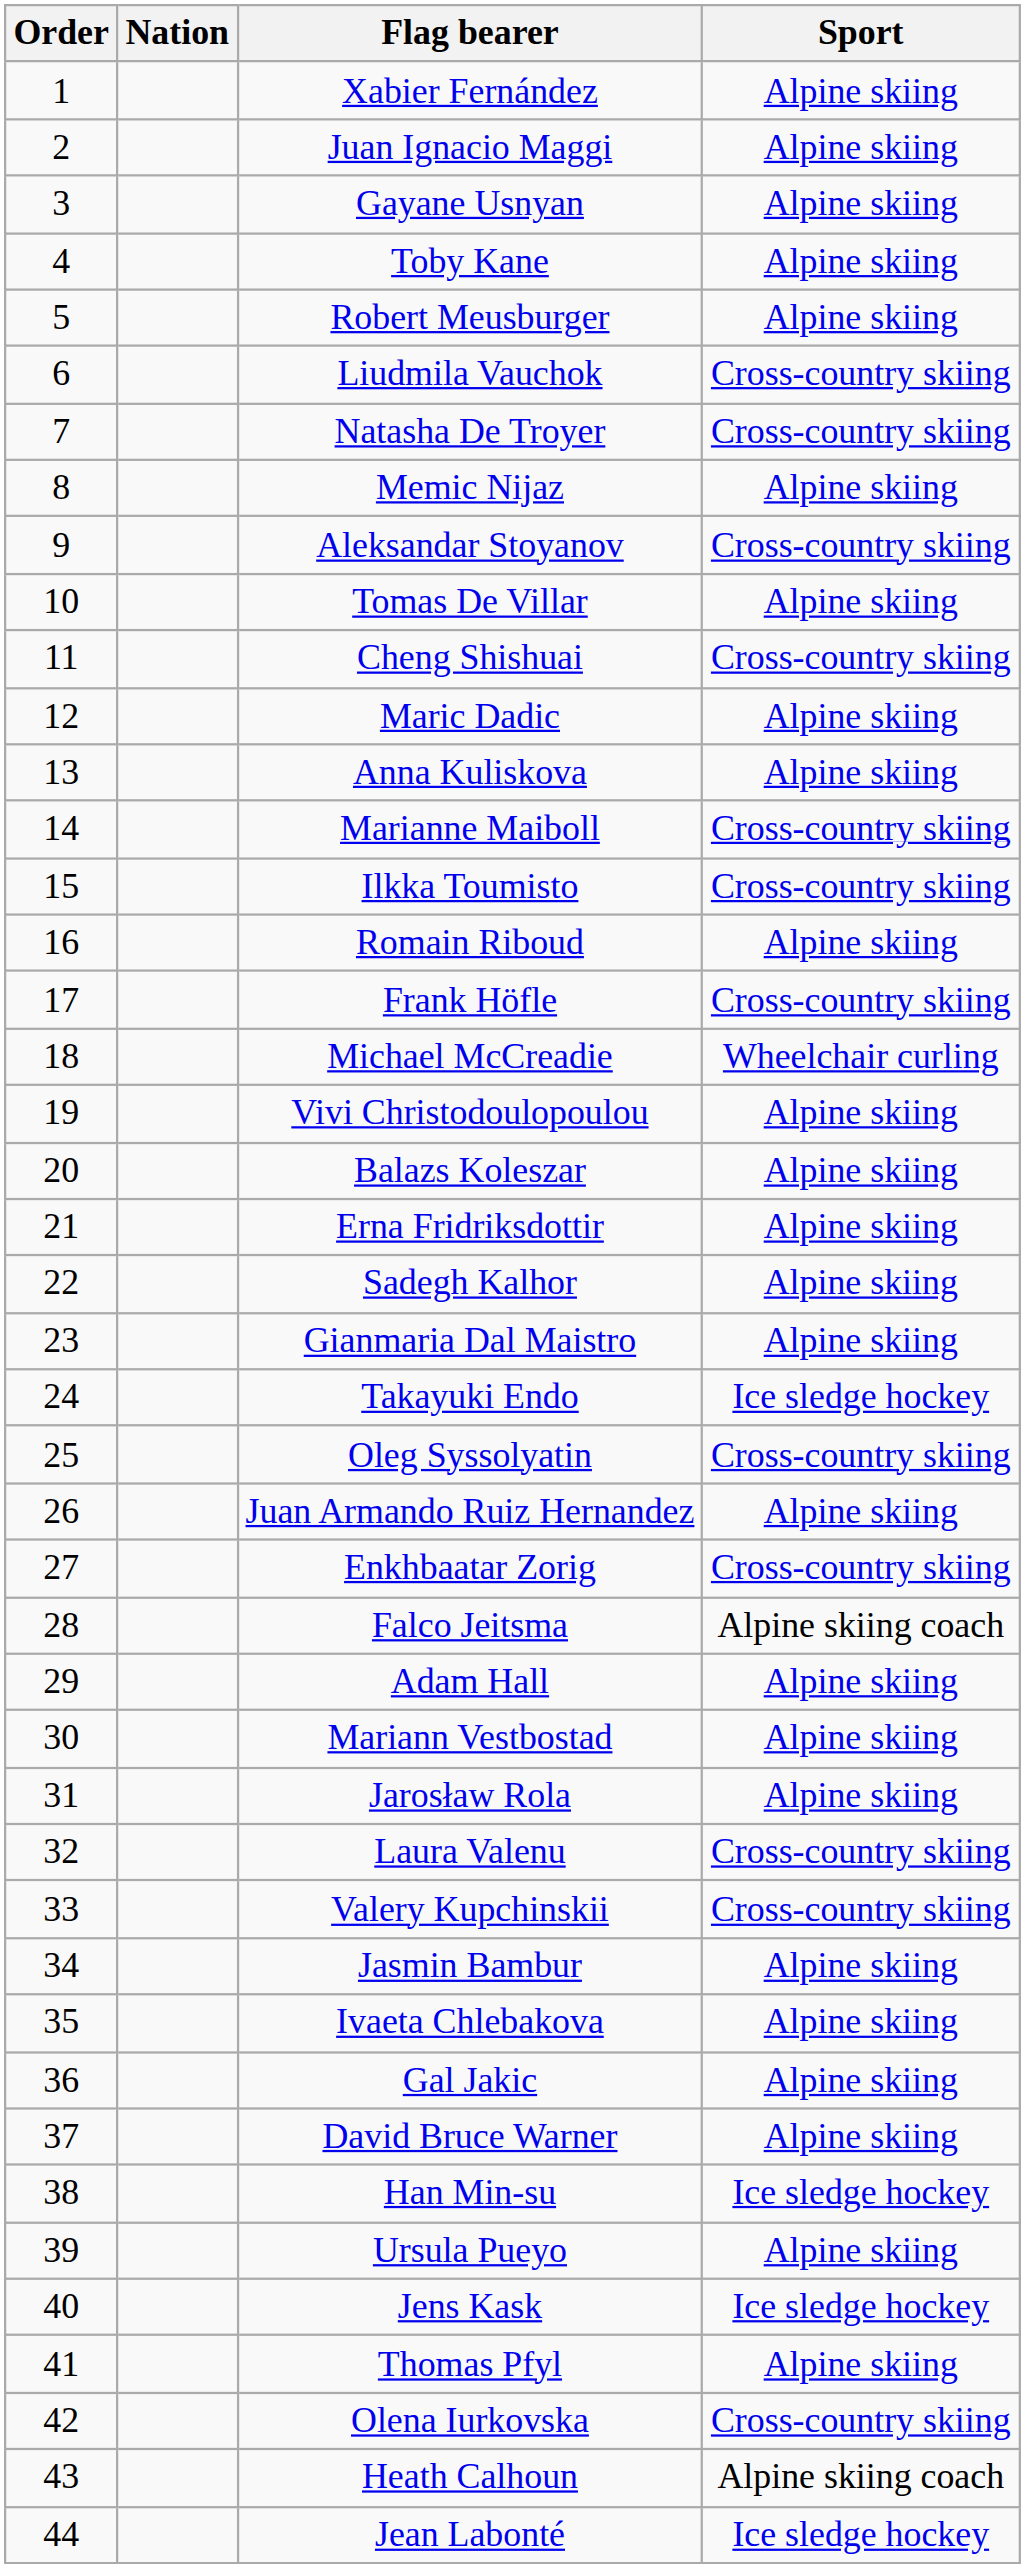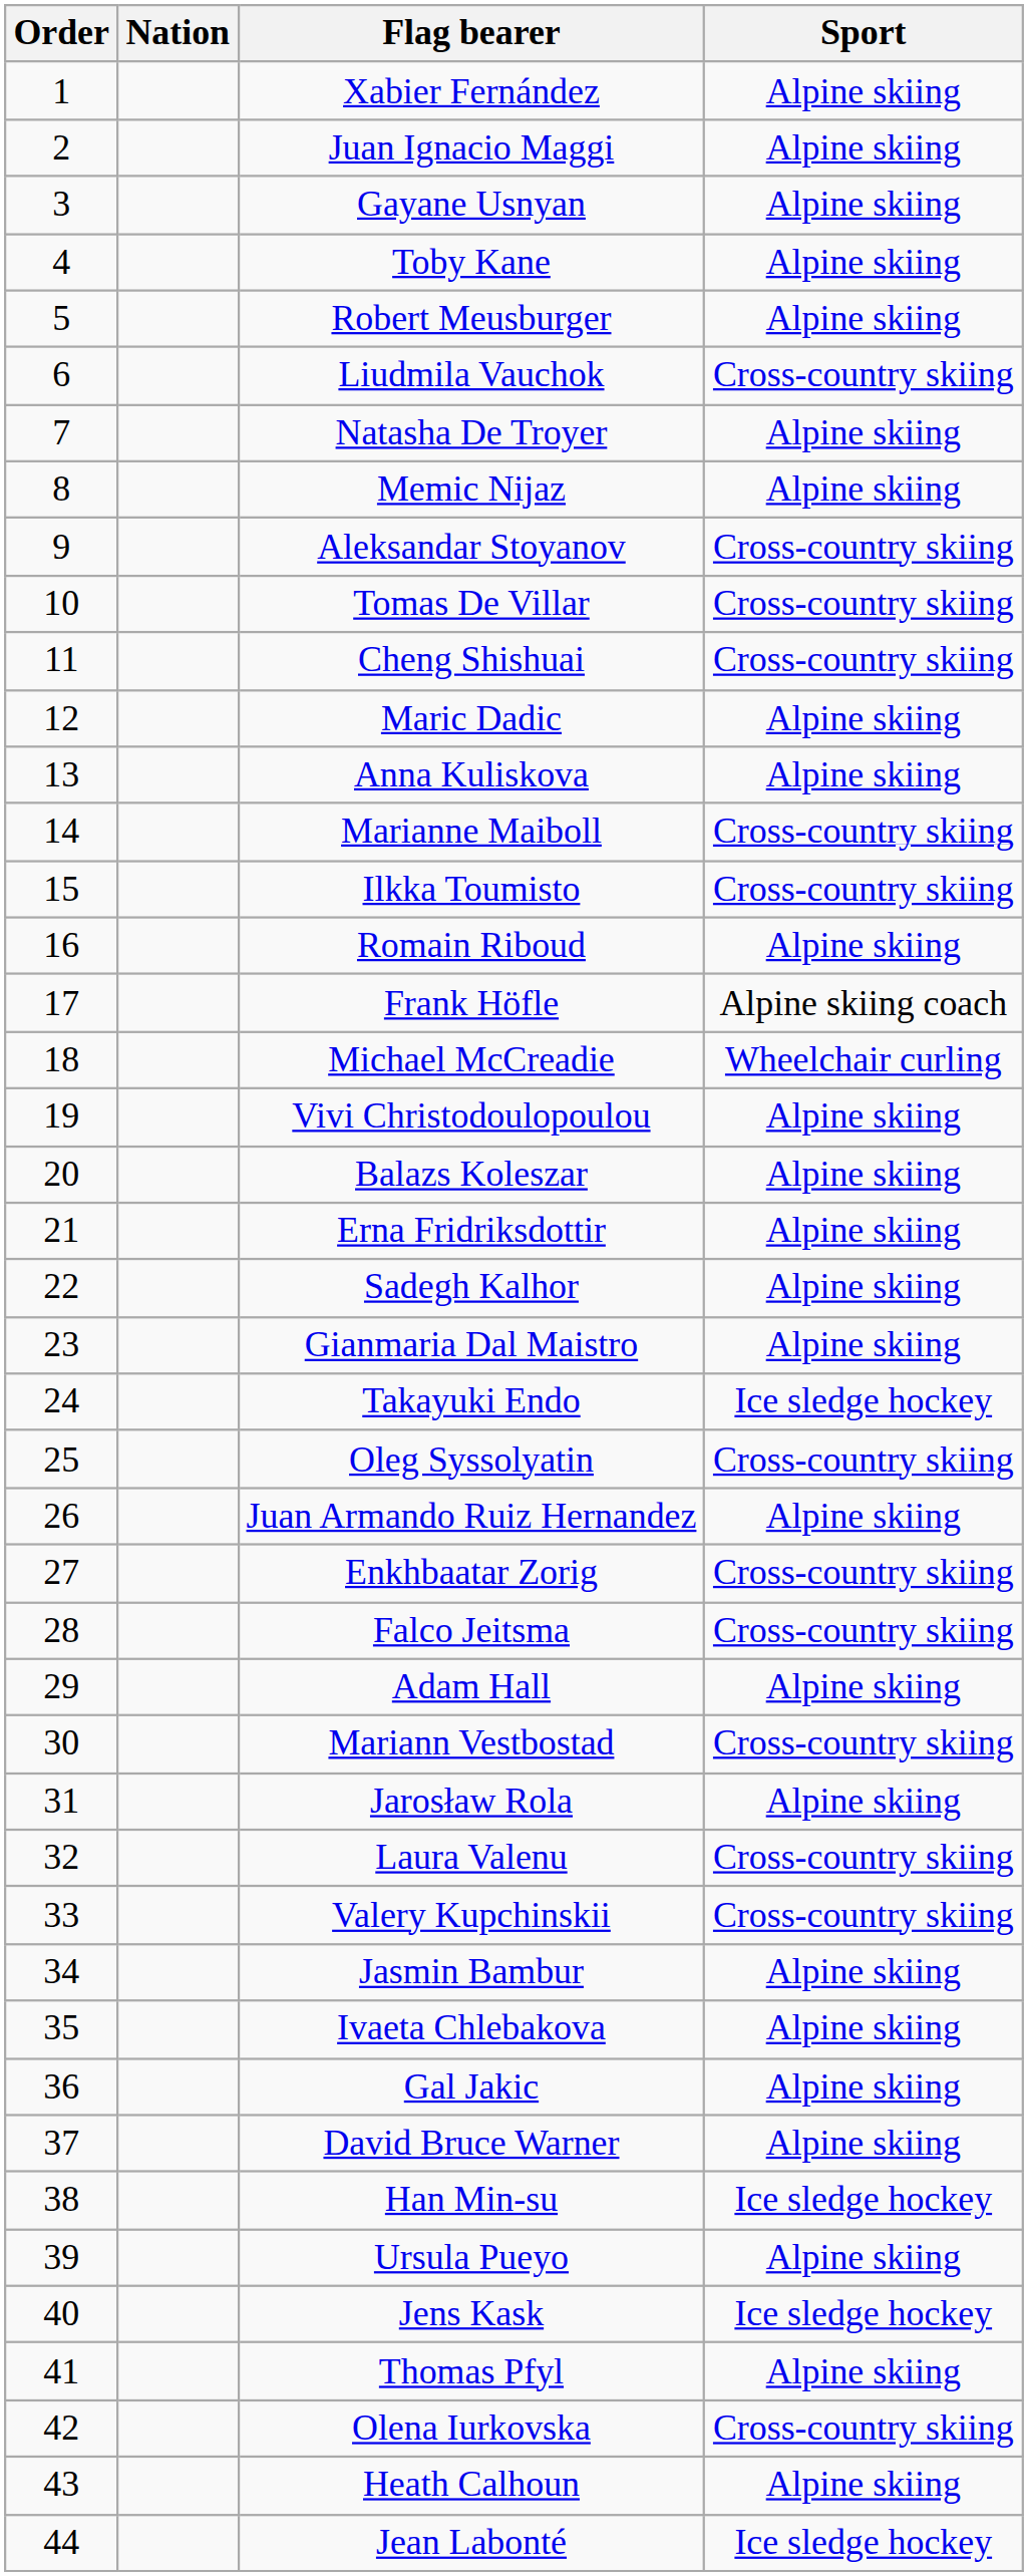Natasha De Troyer | Sport: Cross-country skiing -> Alpine skiing
Tomas De Villar | Sport: Alpine skiing -> Cross-country skiing
Frank Höfle | Sport: Cross-country skiing -> Alpine skiing coach
Falco Jeitsma | Sport: Alpine skiing coach -> Cross-country skiing
Mariann Vestbostad | Sport: Alpine skiing -> Cross-country skiing
Heath Calhoun | Sport: Alpine skiing coach -> Alpine skiing
